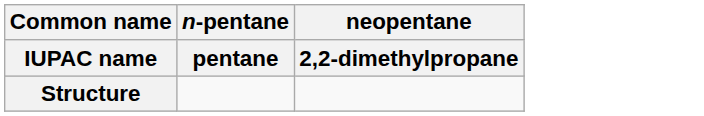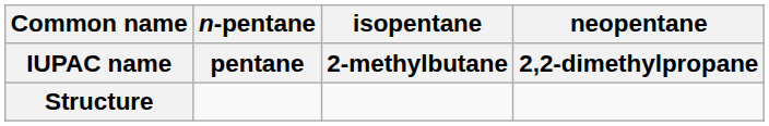+ column: isopentane | 2-methylbutane
